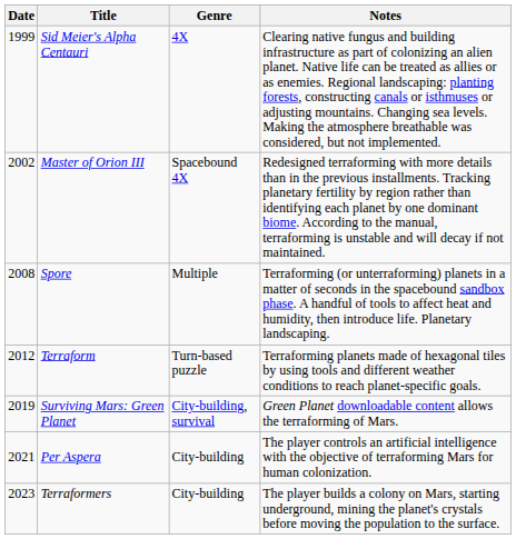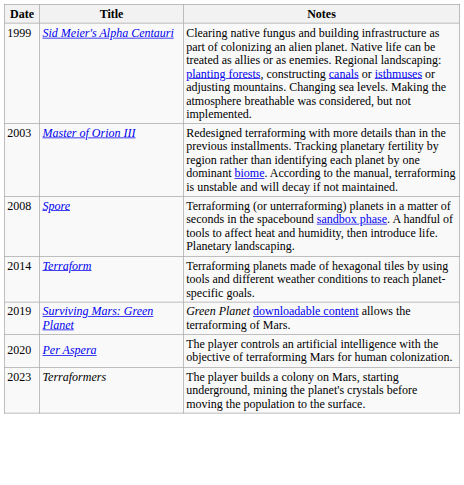- column: Genre | 4X | Spacebound 4X | Multiple | Turn-based puzzle | City-building, survival | City-building | City-building
Master of Orion III | Date: 2002 -> 2003
Terraform | Date: 2012 -> 2014
Per Aspera | Date: 2021 -> 2020
